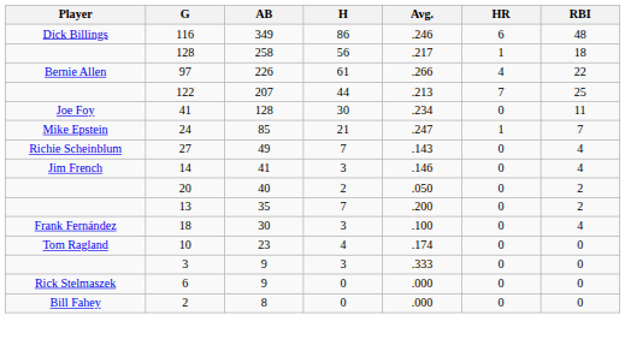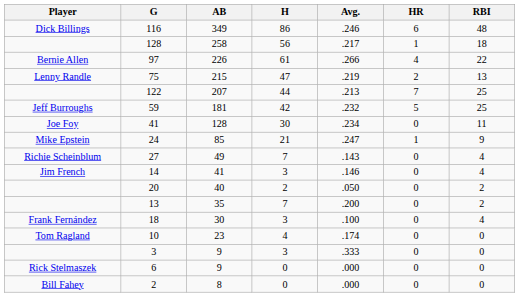+ row: Lenny Randle | 75 | 215 | 47 | .219 | 2 | 13
+ row: Jeff Burroughs | 59 | 181 | 42 | .232 | 5 | 25
24 | RBI: 7 -> 9
